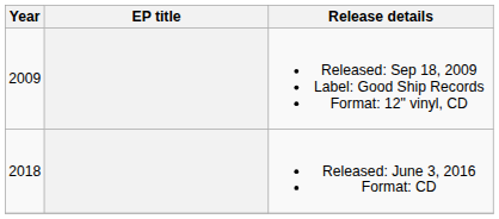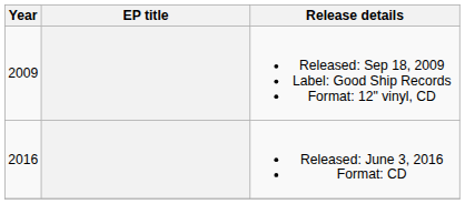Released: June 3, 2016 Format: CD | Year: 2018 -> 2016
